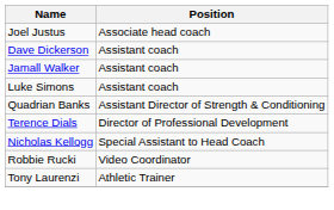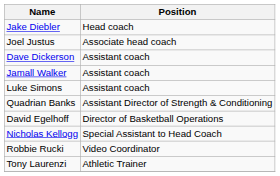+ row: Jake Diebler | Head coach
+ row: David Egelhoff | Director of Basketball Operations
- row: Terence Dials | Director of Professional Development
